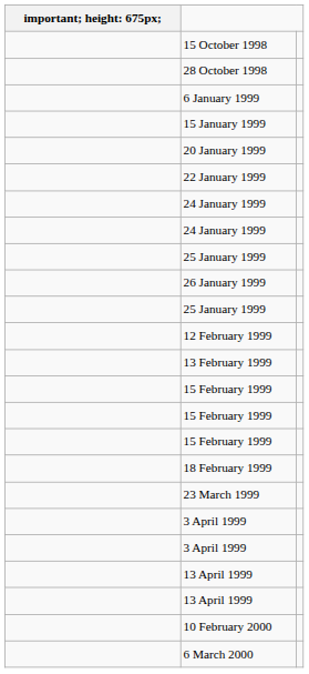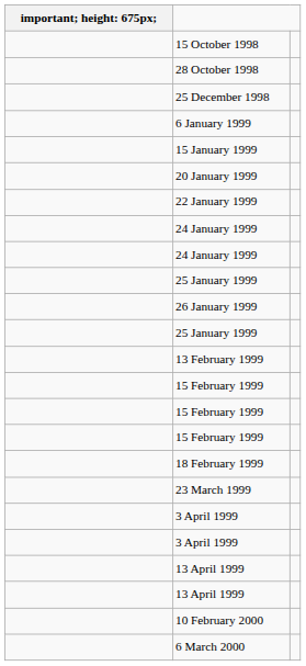+ row: 25 December 1998
- row: 12 February 1999
